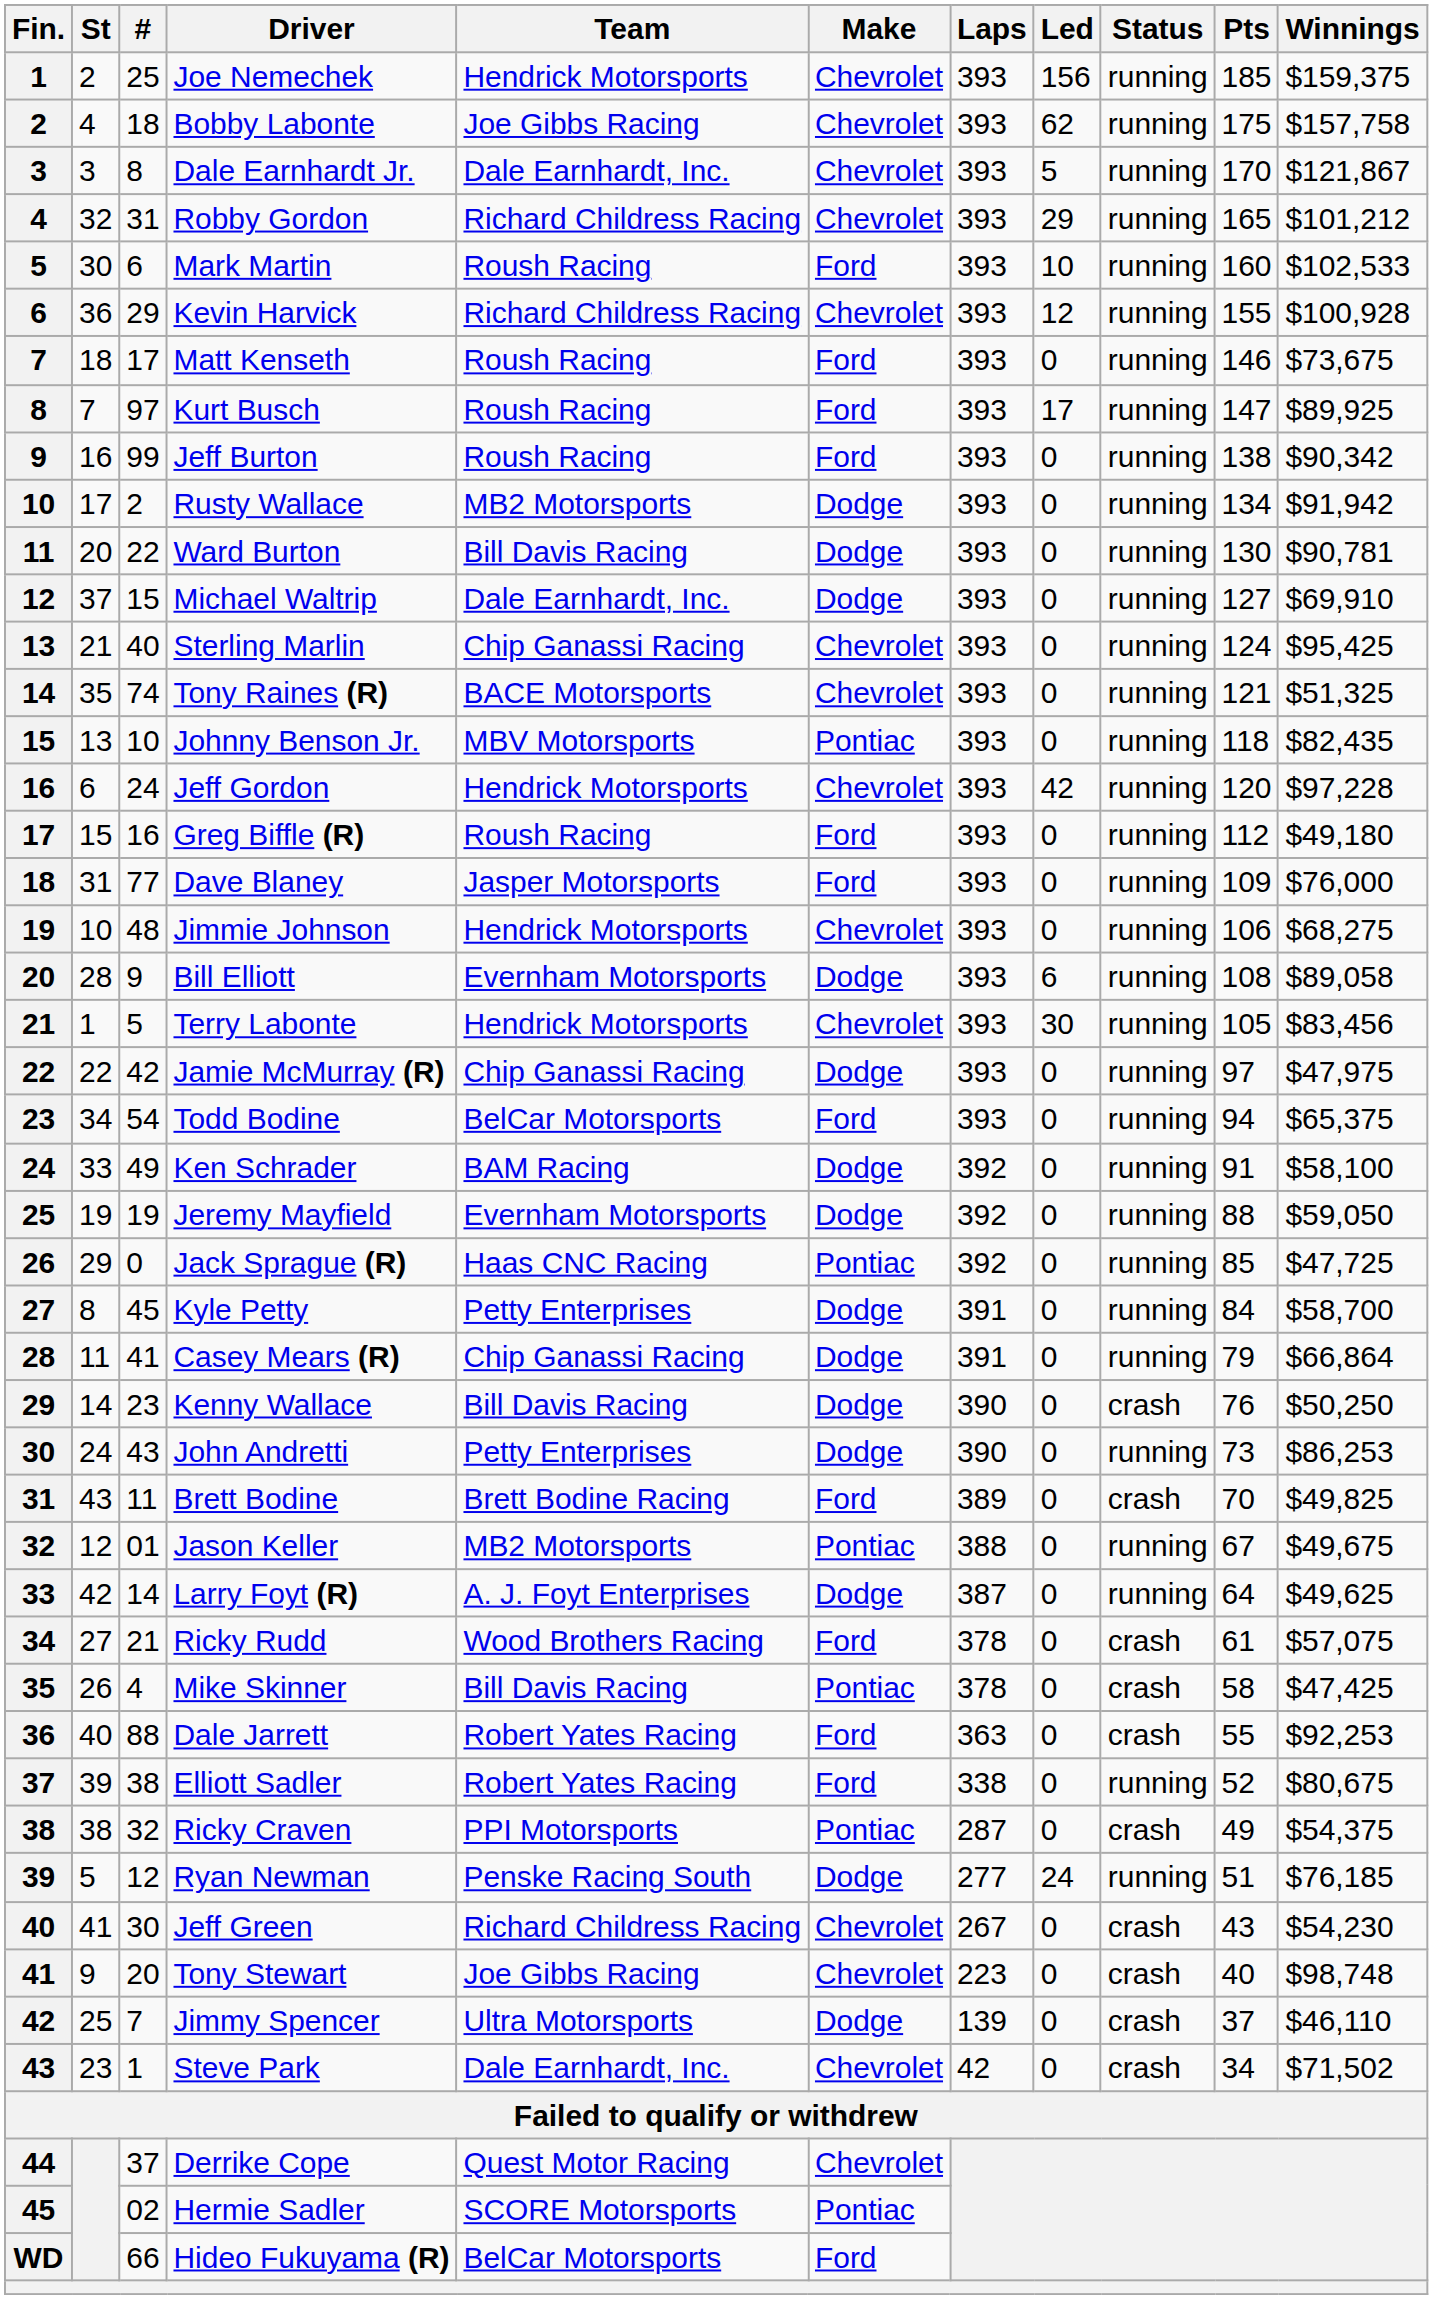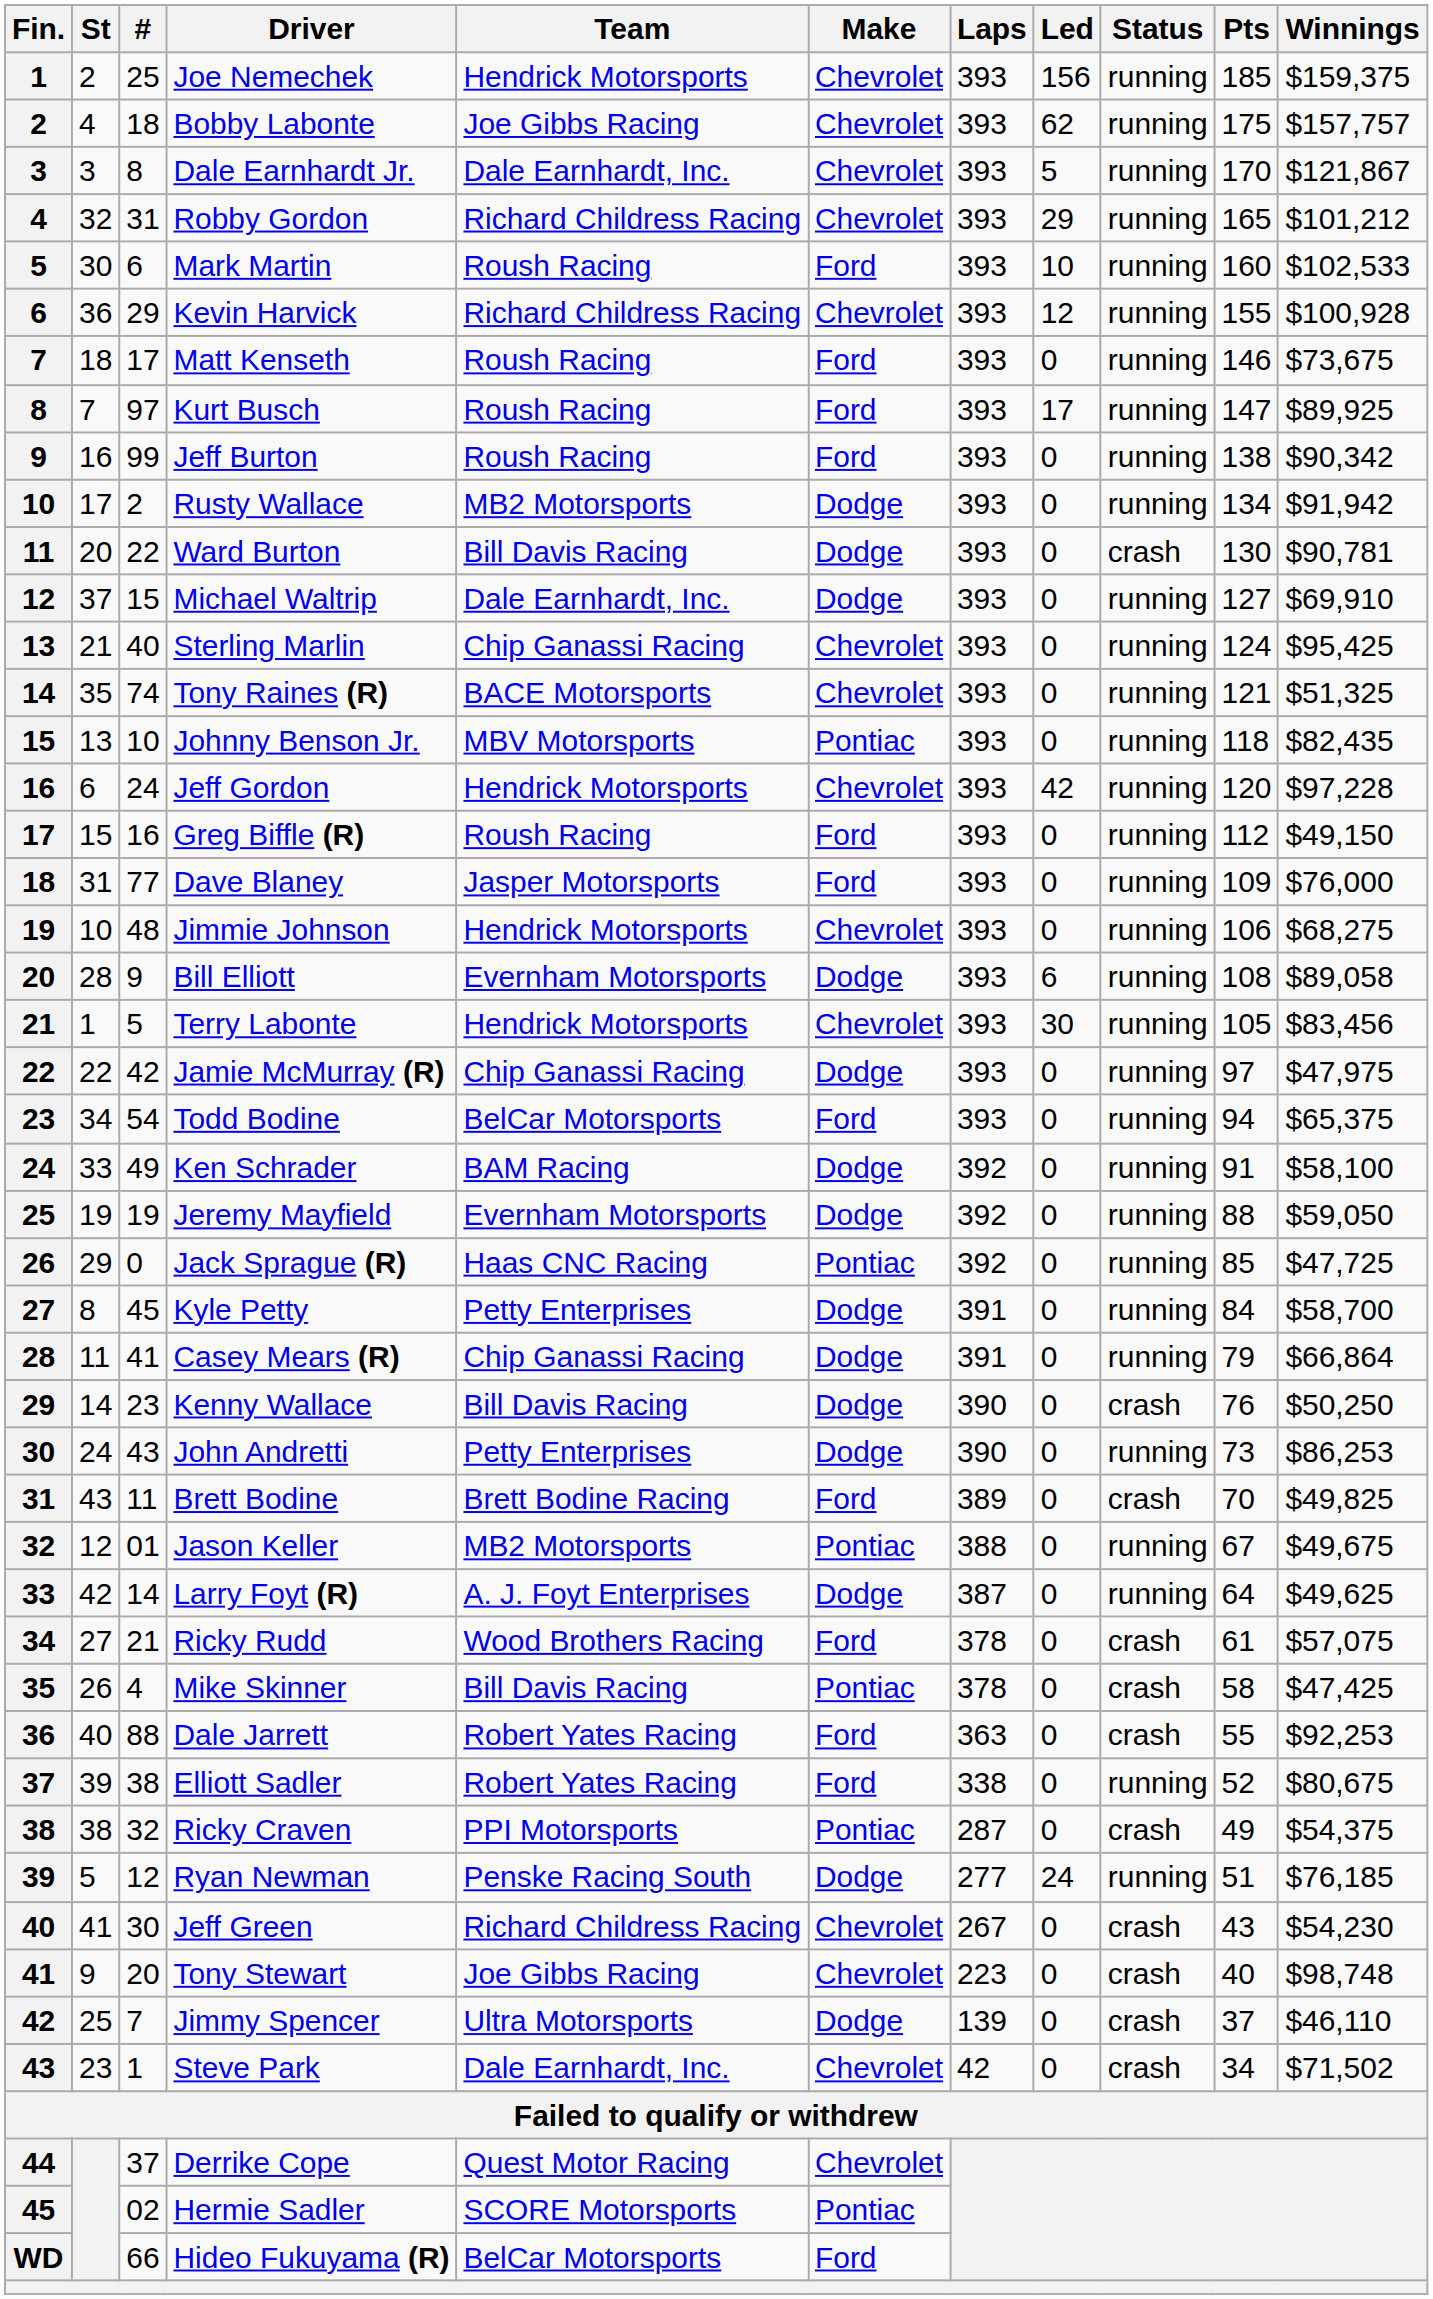Bobby Labonte | Winnings: $157,758 -> $157,757
Ward Burton | Status: running -> crash
Greg Biffle (R) | Winnings: $49,180 -> $49,150
